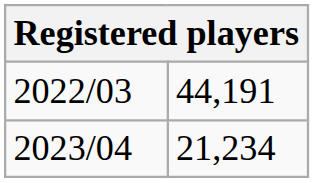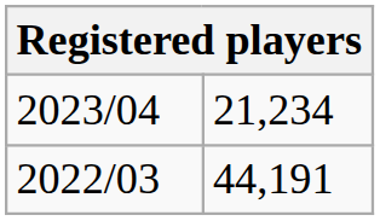rows swapped: 2022/03 <-> 2023/04
